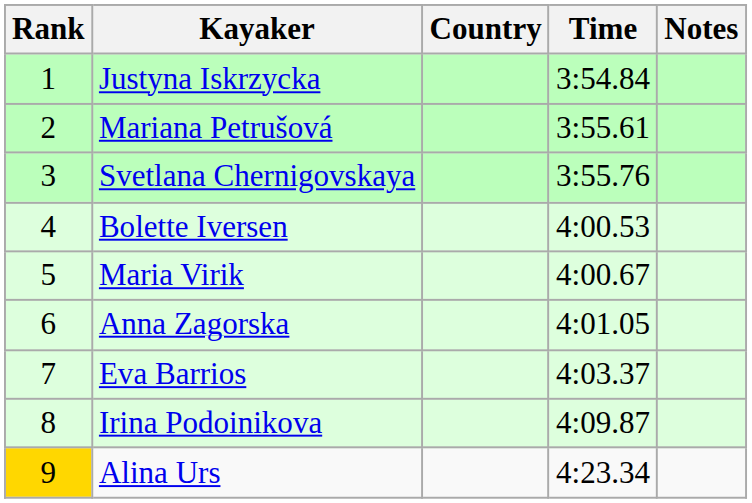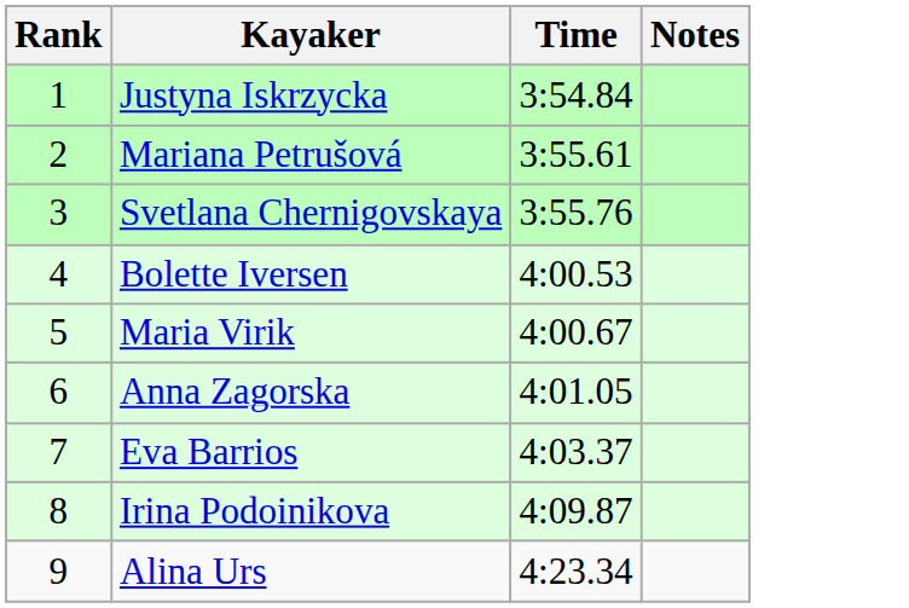- column: Country
Alina Urs | Rank: gold background -> no background
